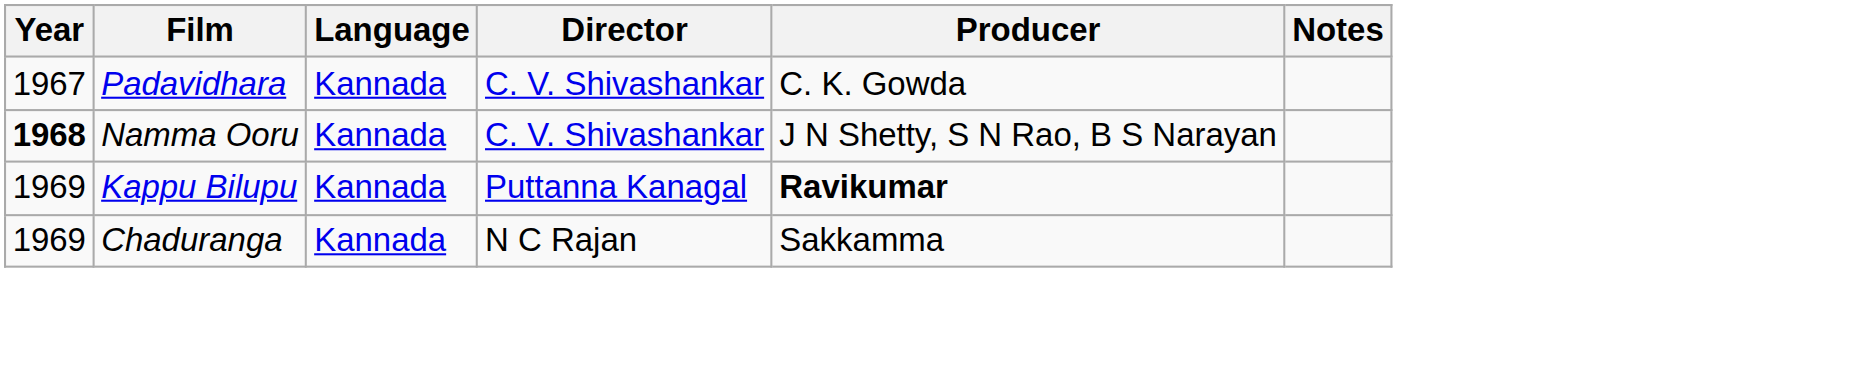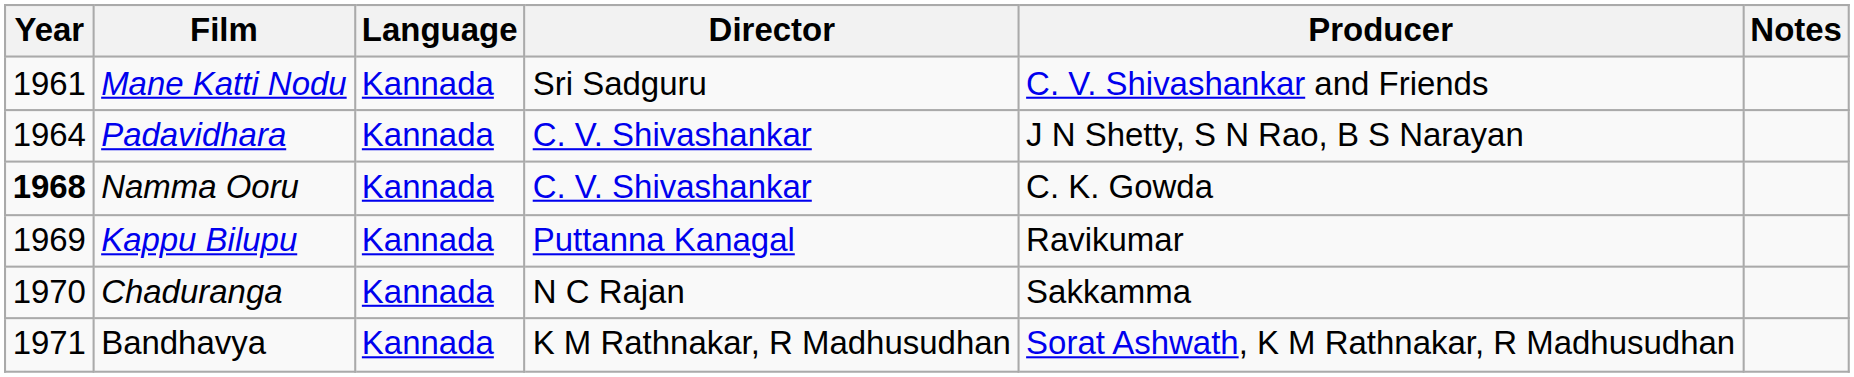+ row: 1961 | Mane Katti Nodu | Kannada | Sri Sadguru | C. V. Shivashankar and Friends
Padavidhara | Year: 1967 -> 1964
Padavidhara | Producer: C. K. Gowda -> J N Shetty, S N Rao, B S Narayan
Namma Ooru | Producer: J N Shetty, S N Rao, B S Narayan -> C. K. Gowda
Kappu Bilupu | Producer: bold -> normal
Chaduranga | Year: 1969 -> 1970
+ row: 1971 | Bandhavya | Kannada | K M Rathnakar, R Madhusudhan | Sorat Ashwath, K M Rathnakar, R Madhusudhan
